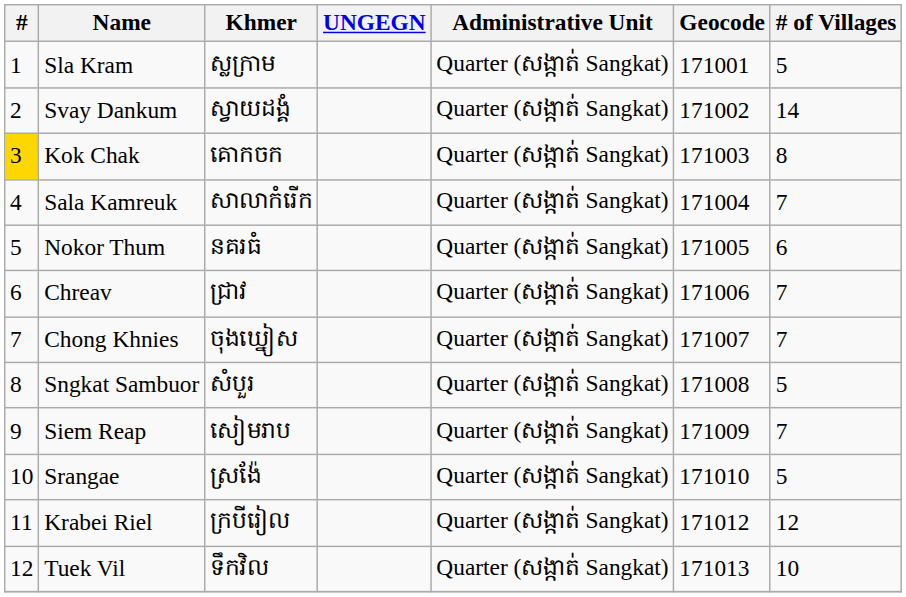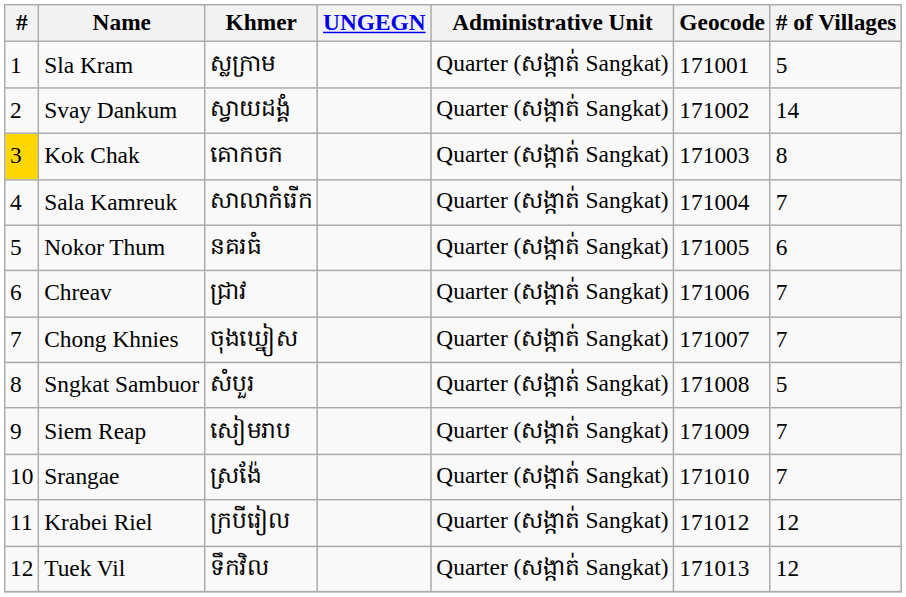Srangae | # of Villages: 5 -> 7
Tuek Vil | # of Villages: 10 -> 12
